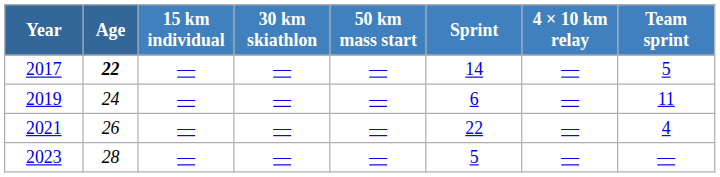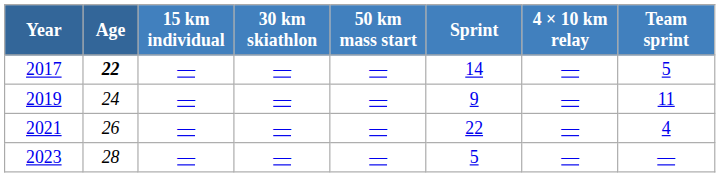2019 | Sprint: 6 -> 9
